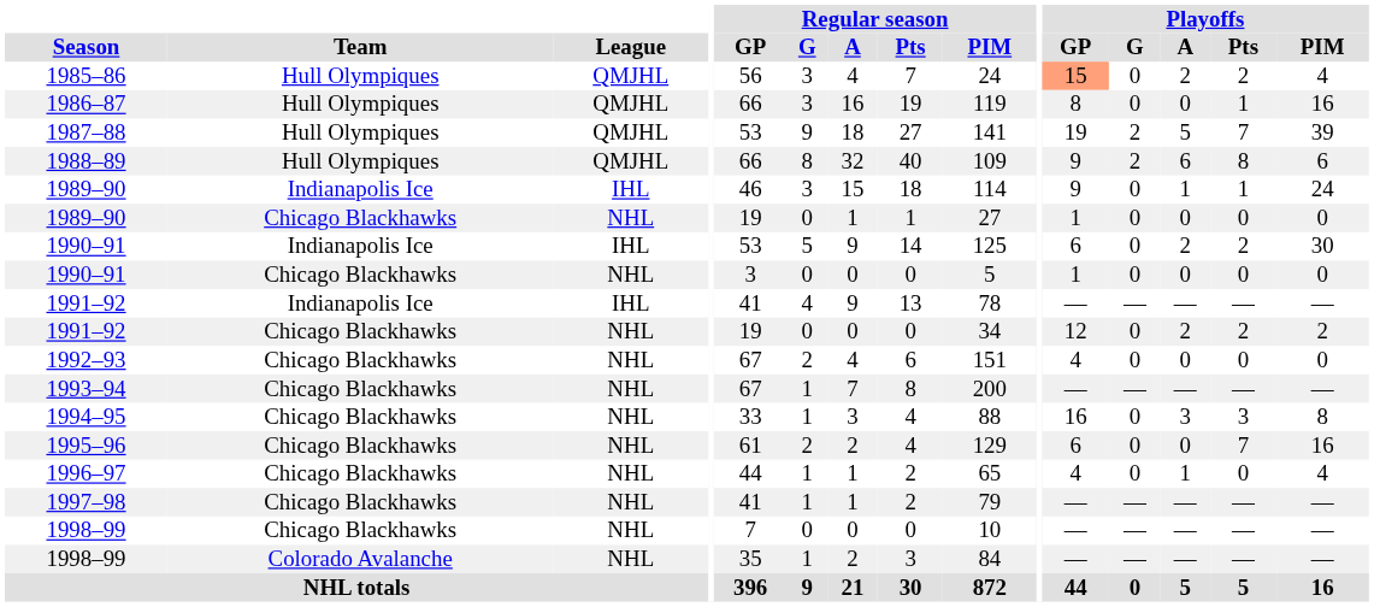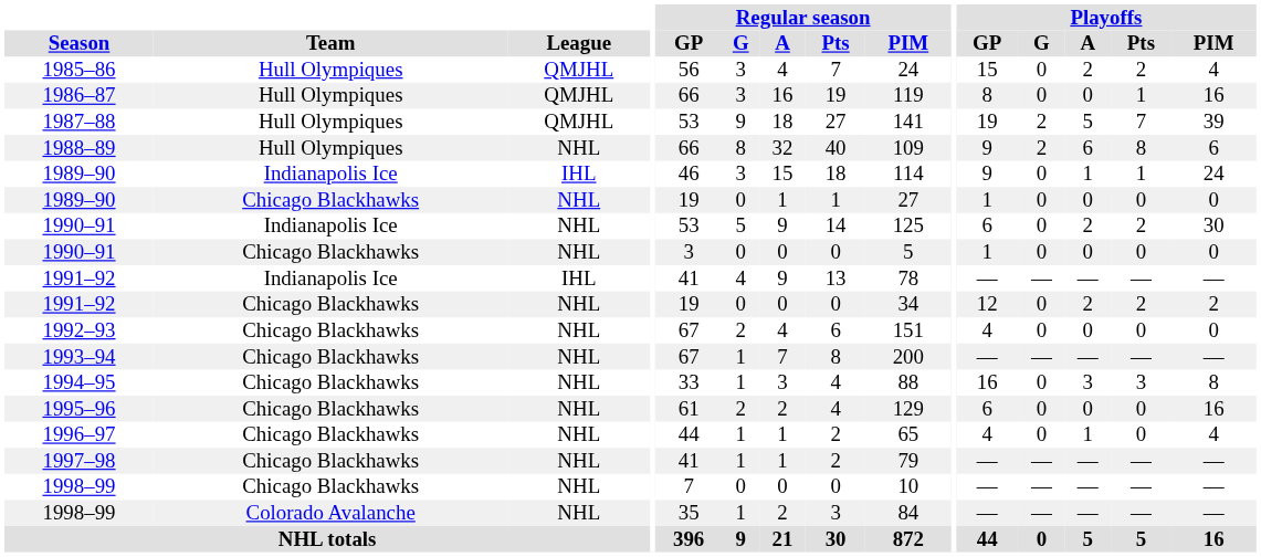1985–86 | Playoffs / GP: lightsalmon background -> no background
1988–89 | League: QMJHL -> NHL
1990–91 / Indianapolis Ice | League: IHL -> NHL
1995–96 | Playoffs / Pts: 7 -> 0
